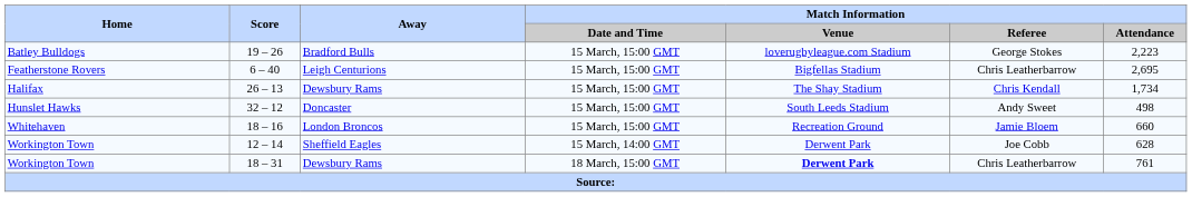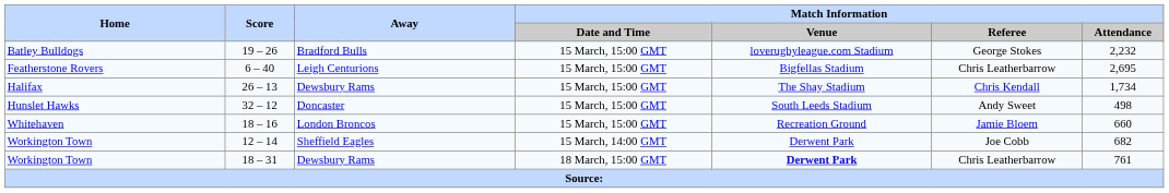19 – 26 | Match Information / Attendance: 2,223 -> 2,232
12 – 14 | Match Information / Attendance: 628 -> 682
